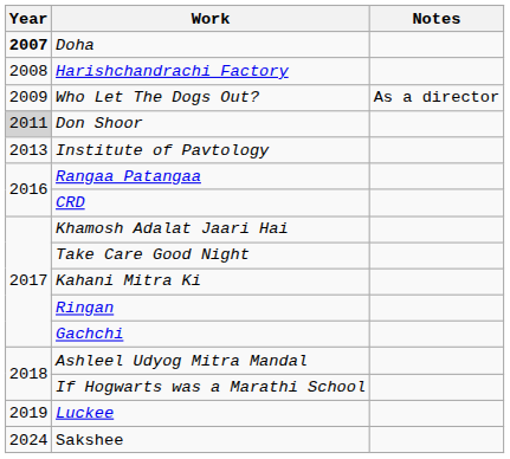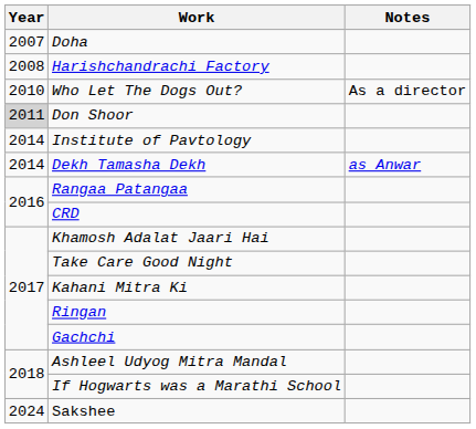Doha | Year: bold -> normal
Who Let The Dogs Out? | Year: 2009 -> 2010
Institute of Pavtology | Year: 2013 -> 2014
+ row: 2014 | Dekh Tamasha Dekh | as Anwar
- row: 2019 | Luckee
